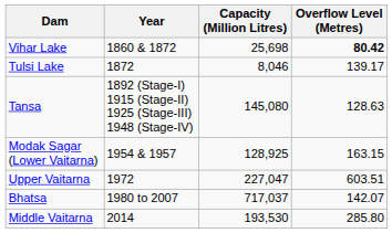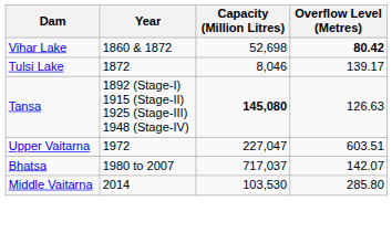Vihar Lake | Capacity (Million Litres): 25,698 -> 52,698
Tansa | Capacity (Million Litres): normal -> bold
Tansa | Overflow Level (Metres): 128.63 -> 126.63
- row: Modak Sagar (Lower Vaitarna) | 1954 & 1957 | 128,925 | 163.15
Middle Vaitarna | Capacity (Million Litres): 193,530 -> 103,530
